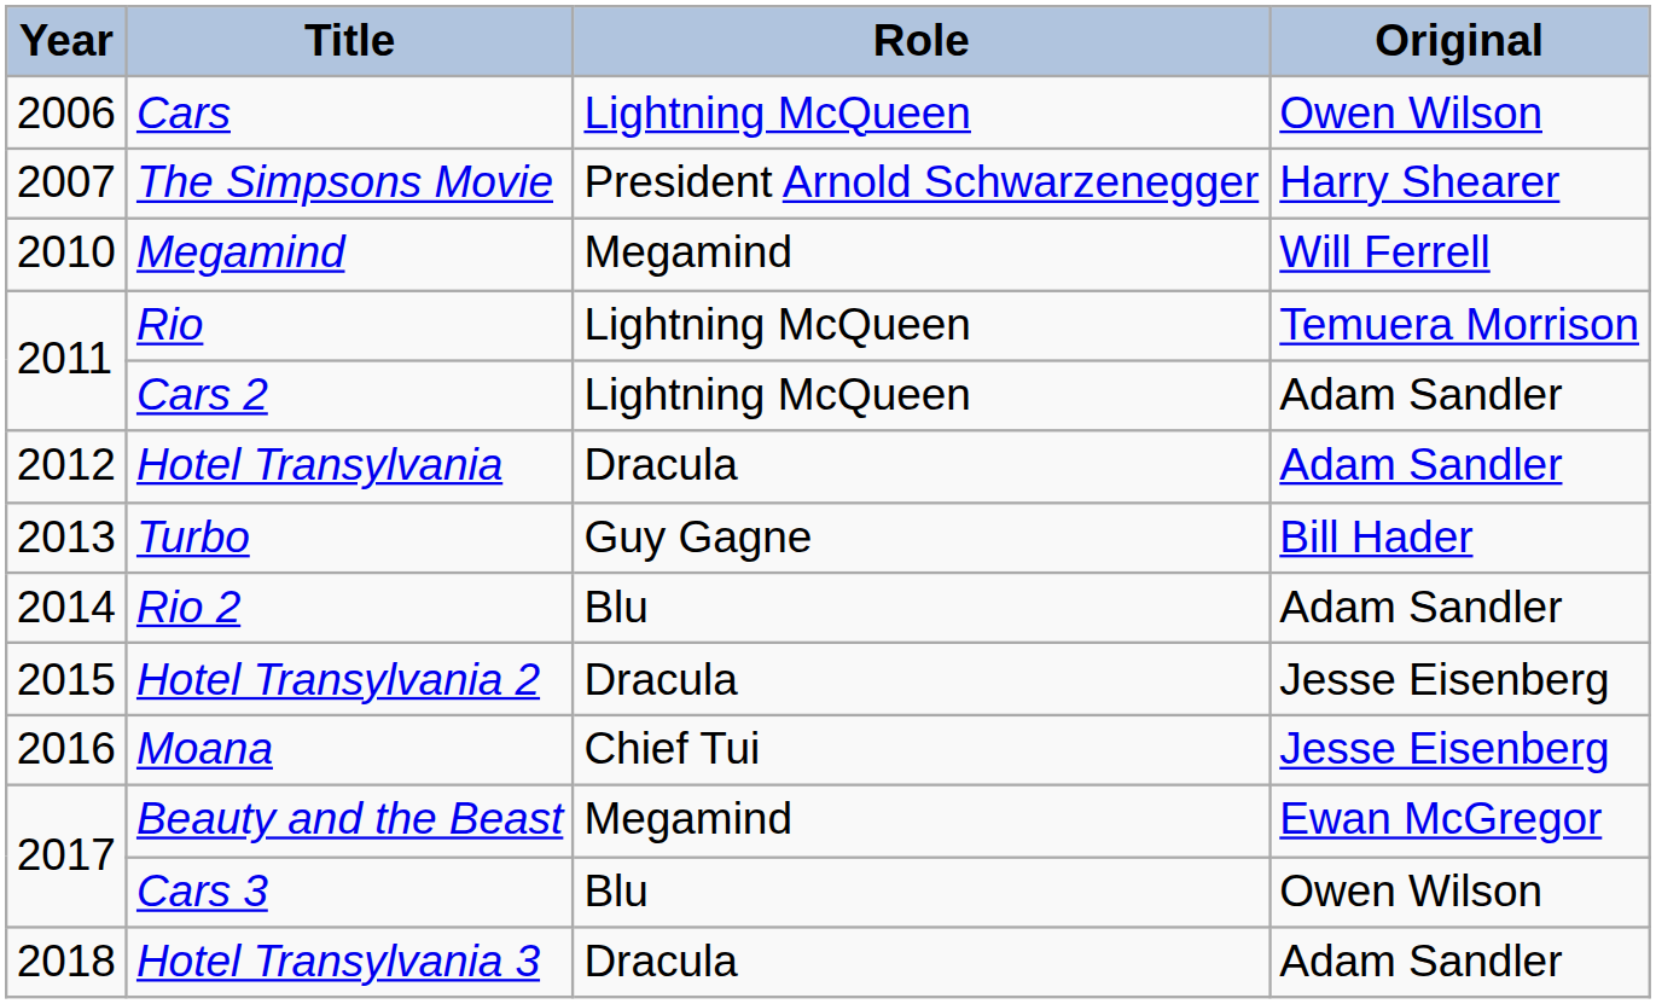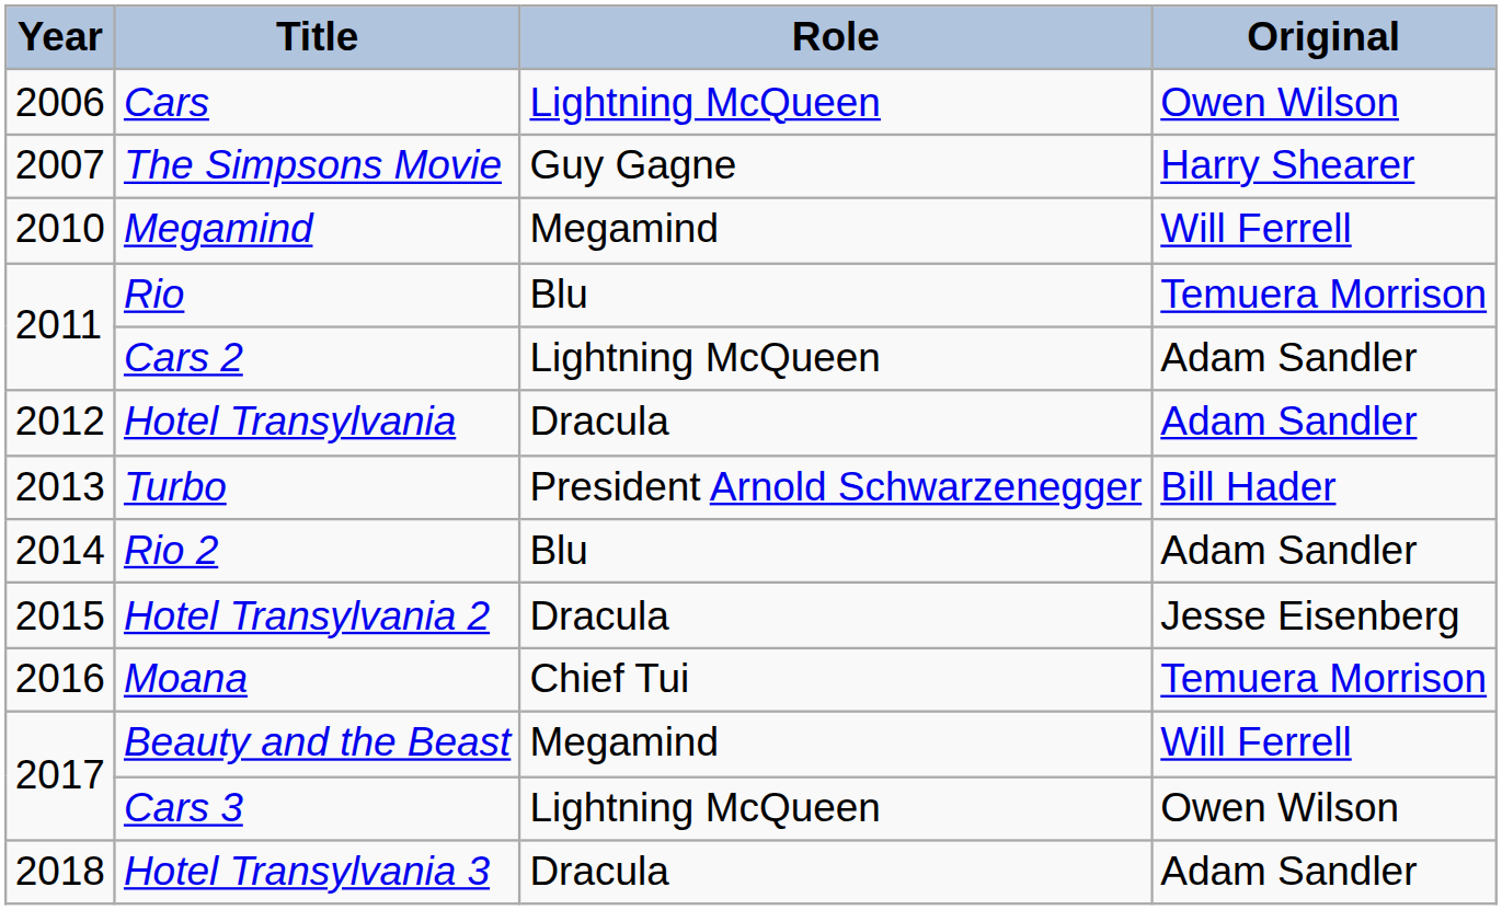The Simpsons Movie | Role: President Arnold Schwarzenegger -> Guy Gagne
Rio | Role: Lightning McQueen -> Blu
Turbo | Role: Guy Gagne -> President Arnold Schwarzenegger
Moana | Original: Jesse Eisenberg -> Temuera Morrison
Beauty and the Beast | Original: Ewan McGregor -> Will Ferrell
Cars 3 | Role: Blu -> Lightning McQueen
